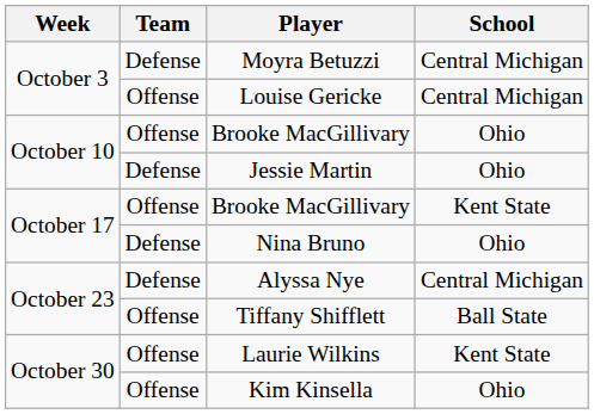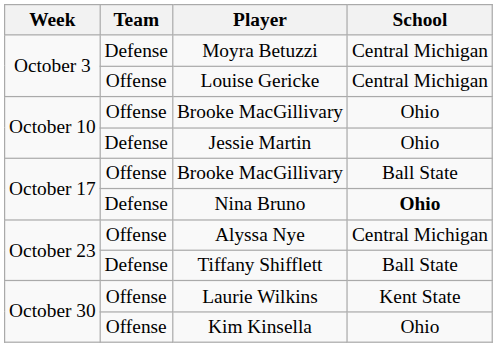October 17 / Brooke MacGillivary | School: Kent State -> Ball State
Nina Bruno | School: normal -> bold
Alyssa Nye | Team: Defense -> Offense
Tiffany Shifflett | Team: Offense -> Defense
